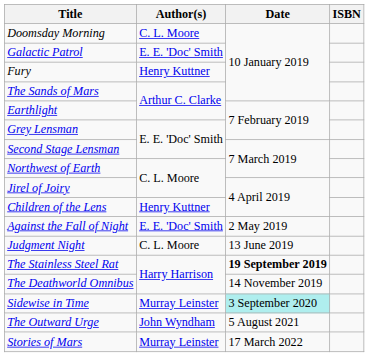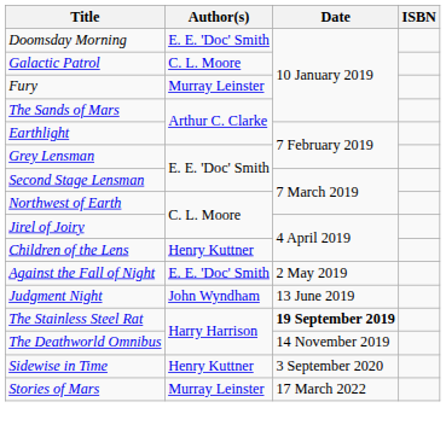Doomsday Morning | Author(s): C. L. Moore -> E. E. 'Doc' Smith
Galactic Patrol | Author(s): E. E. 'Doc' Smith -> C. L. Moore
Fury | Author(s): Henry Kuttner -> Murray Leinster
Judgment Night | Author(s): C. L. Moore -> John Wyndham
Sidewise in Time | Author(s): Murray Leinster -> Henry Kuttner
Sidewise in Time | Date: paleturquoise background -> no background
- row: The Outward Urge | John Wyndham | 5 August 2021
